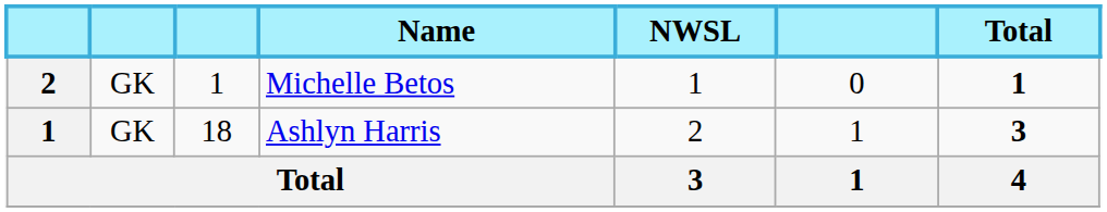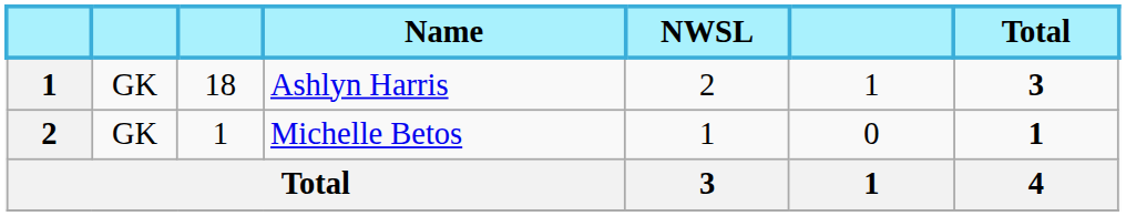rows swapped: Ashlyn Harris <-> Michelle Betos
